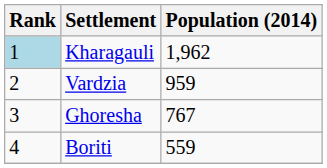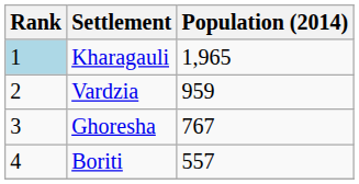Kharagauli | Population (2014): 1,962 -> 1,965
Boriti | Population (2014): 559 -> 557
